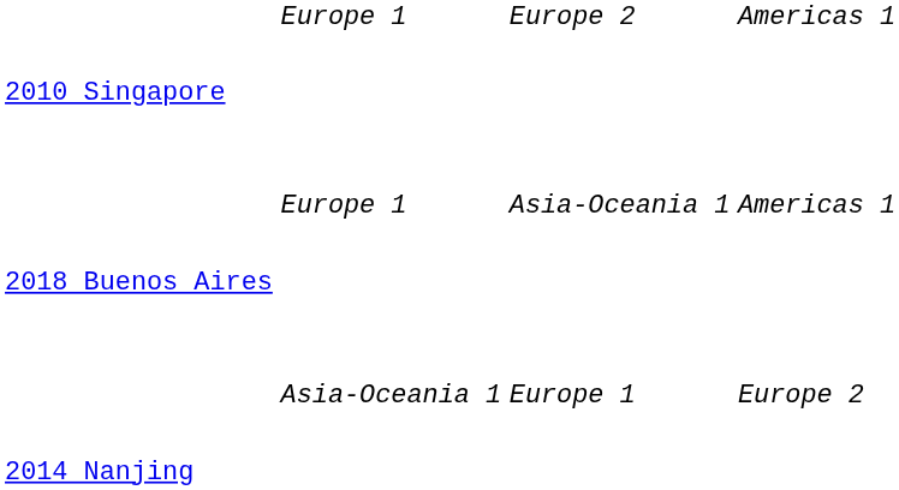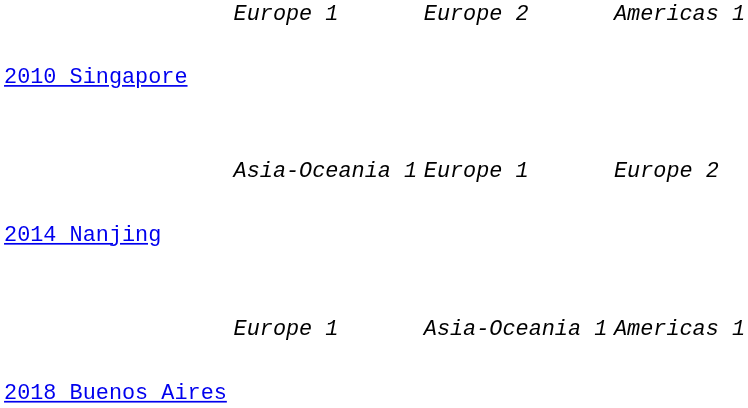rows swapped: 2014 Nanjing <-> 2018 Buenos Aires
